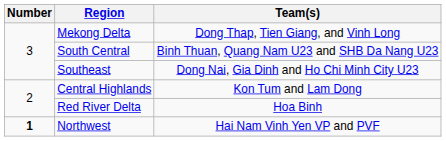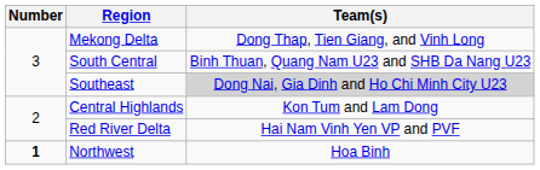Southeast | Team(s): no background -> lightgrey background
Red River Delta | Team(s): Hoa Binh -> Hai Nam Vinh Yen VP and PVF
Northwest | Team(s): Hai Nam Vinh Yen VP and PVF -> Hoa Binh
